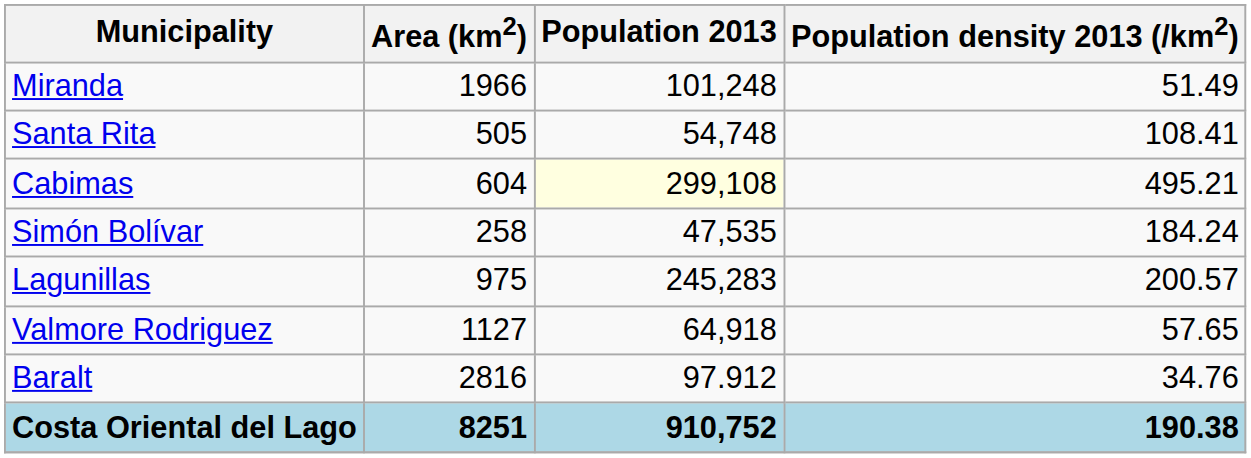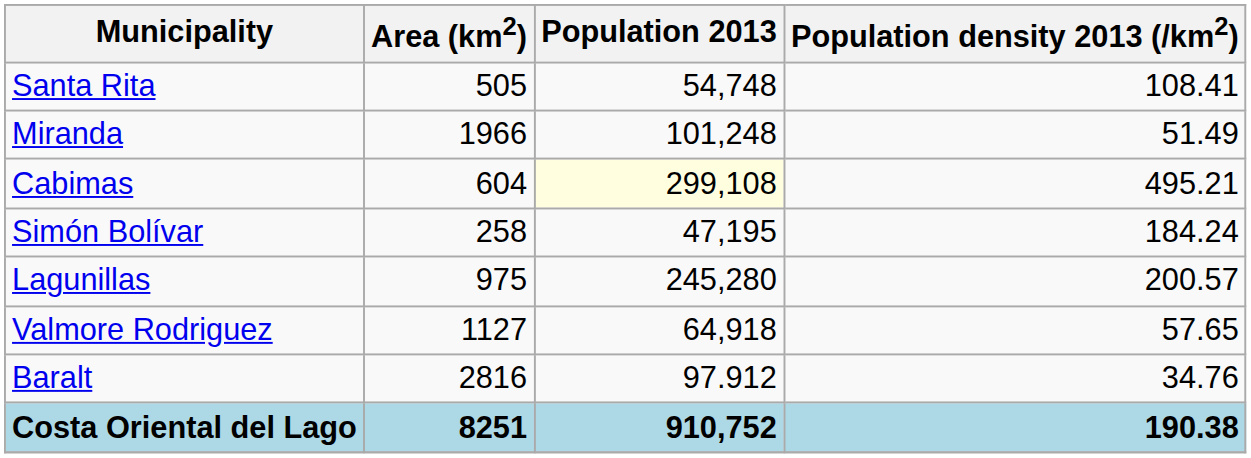rows swapped: Miranda <-> Santa Rita
Simón Bolívar | Population 2013: 47,535 -> 47,195
Lagunillas | Population 2013: 245,283 -> 245,280
